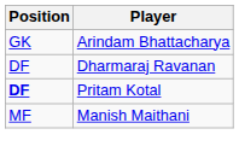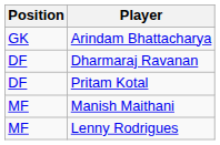Pritam Kotal | Position: bold -> normal
+ row: MF | Lenny Rodrigues
